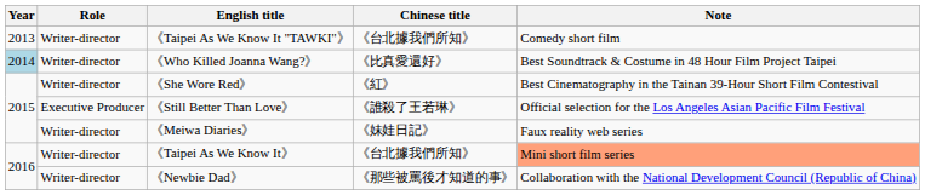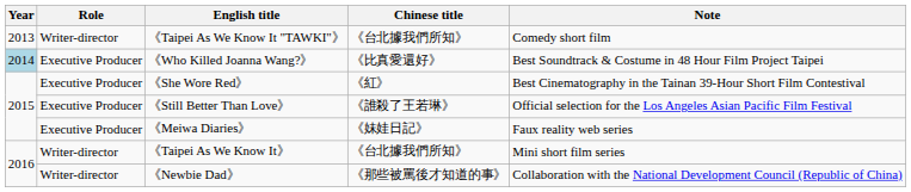《Who Killed Joanna Wang?》 | Role: Writer-director -> Executive Producer
《She Wore Red》 | Role: Writer-director -> Executive Producer
《Meiwa Diaries》 | Role: Writer-director -> Executive Producer
《Taipei As We Know It》 | Note: lightsalmon background -> no background
